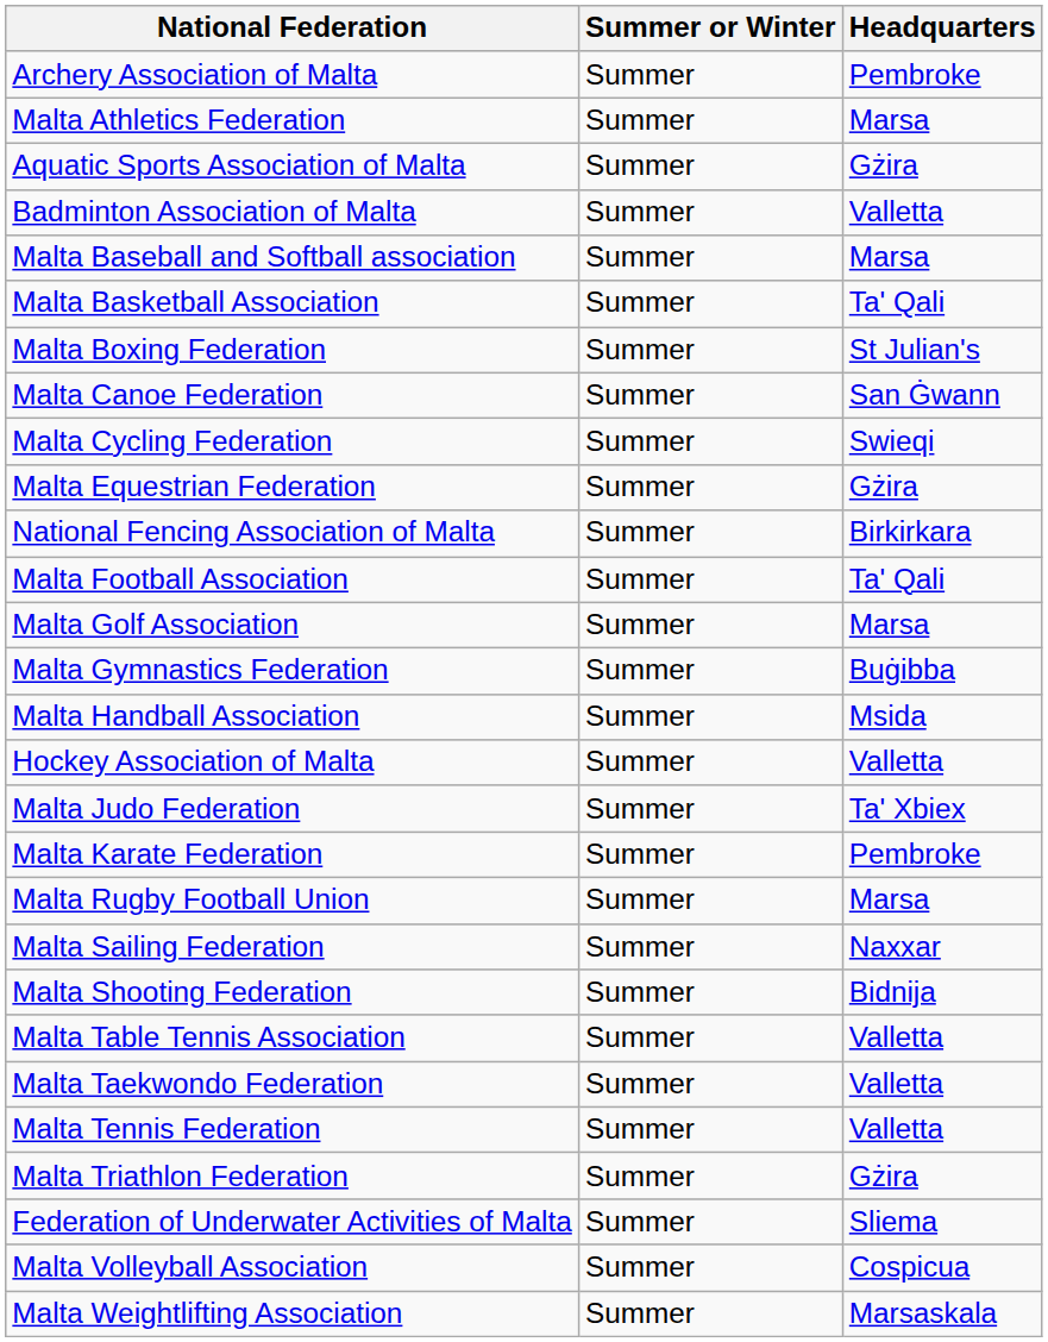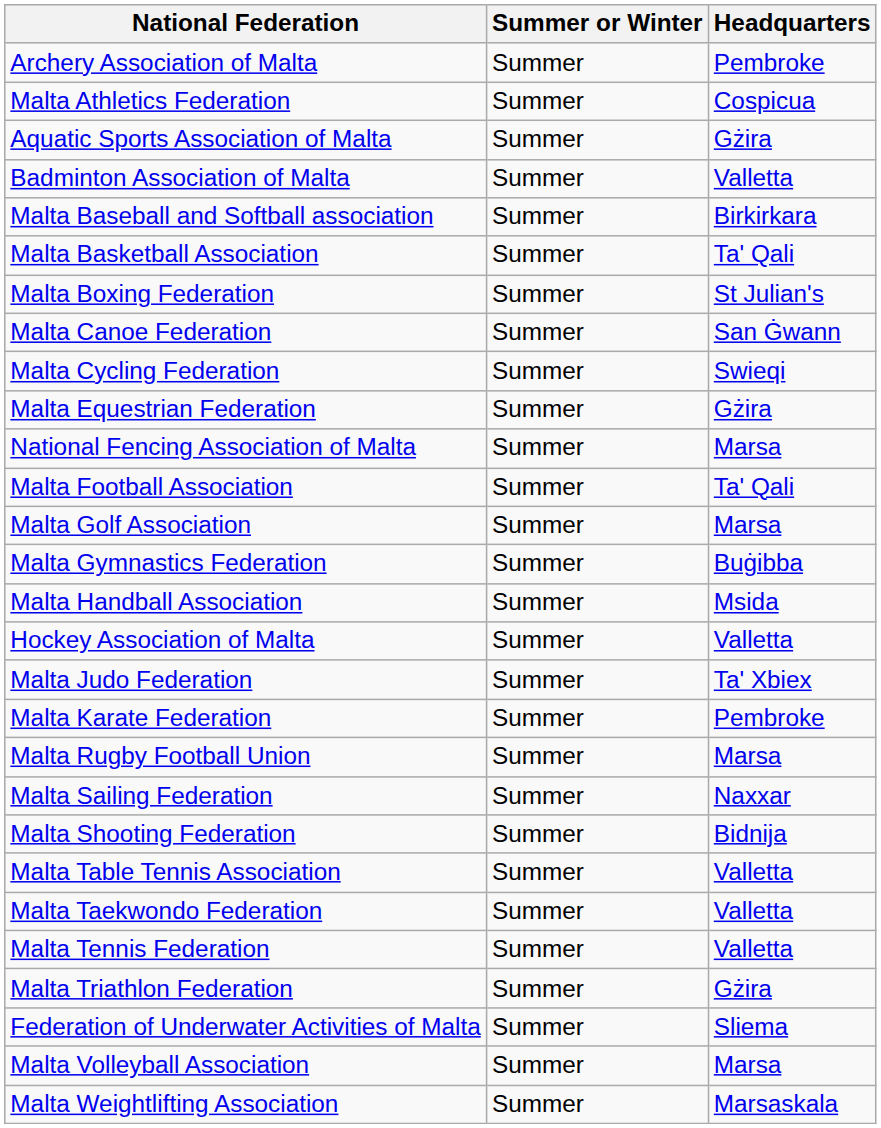Malta Athletics Federation | Headquarters: Marsa -> Cospicua
Malta Baseball and Softball association | Headquarters: Marsa -> Birkirkara
National Fencing Association of Malta | Headquarters: Birkirkara -> Marsa
Malta Volleyball Association | Headquarters: Cospicua -> Marsa
